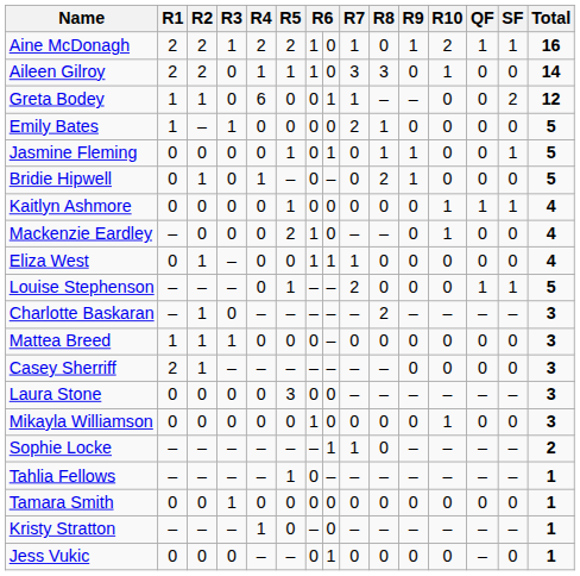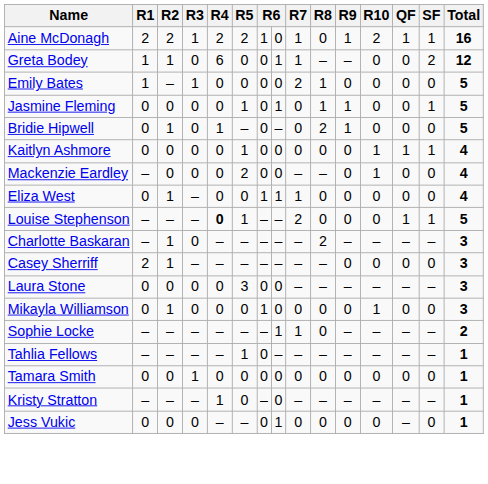- row: Aileen Gilroy | 2 | 2 | 0 | 1 | 1 | 1 | 0 | 3 | 3 | 0 | 1 | 0 | 0 | 14
Mackenzie Eardley | column 7: 1 -> 0
Louise Stephenson | R4: normal -> bold
- row: Mattea Breed | 1 | 1 | 1 | 0 | 0 | 0 | – | 0 | 0 | 0 | 0 | 0 | 0 | 3
Mikayla Williamson | R2: 0 -> 1
